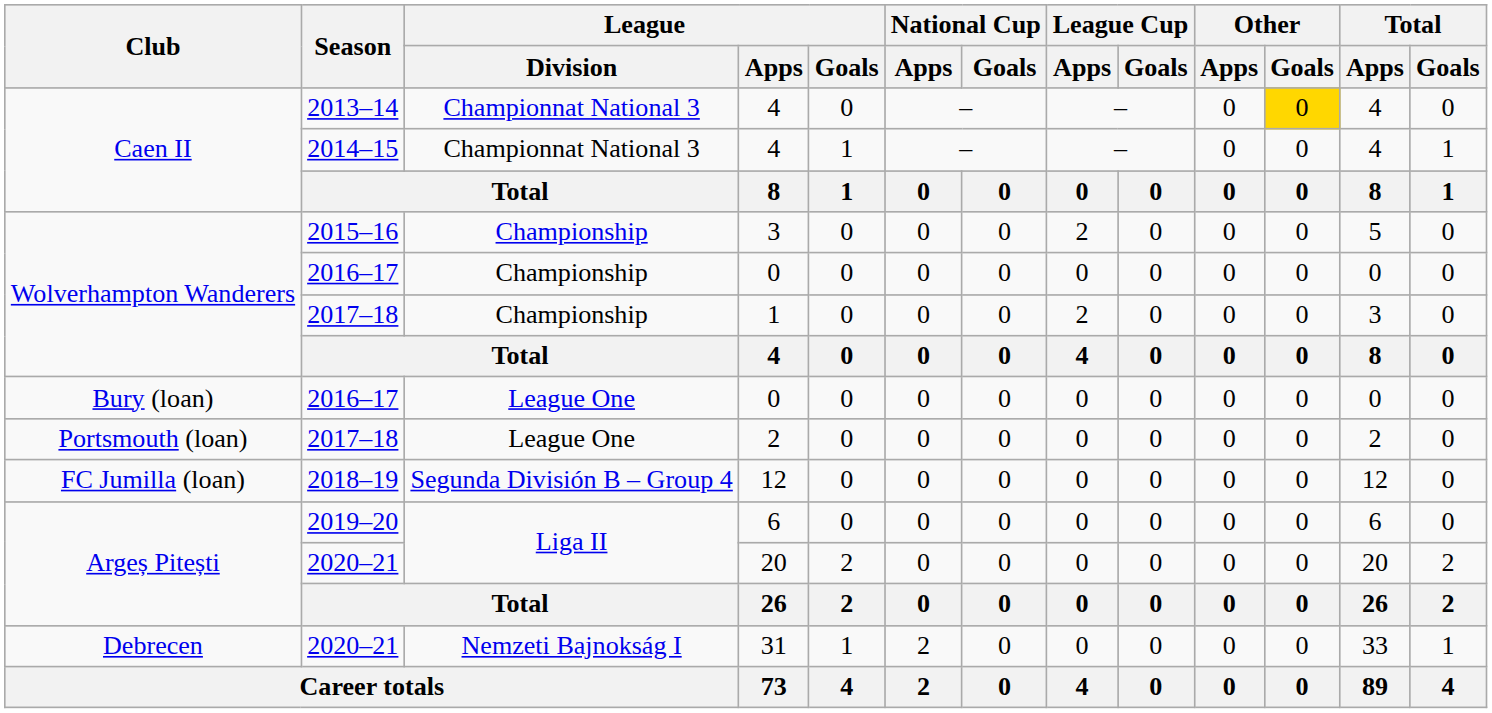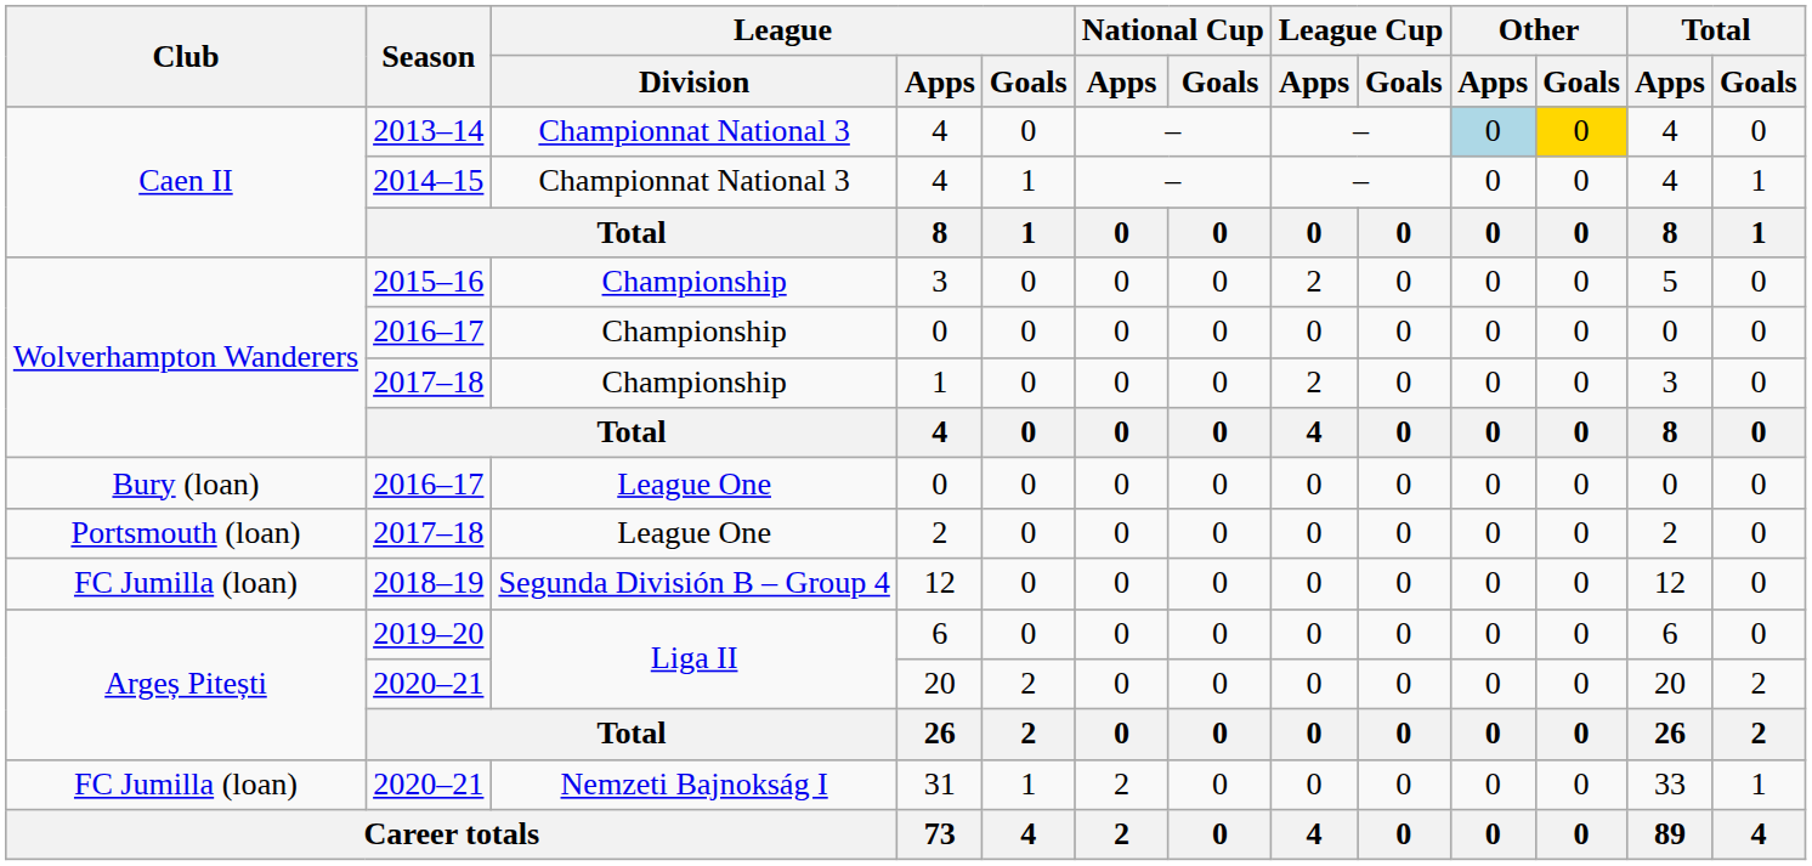2013–14 / 4 | Other / Apps: no background -> lightblue background
31 | Club: Debrecen -> FC Jumilla (loan)
